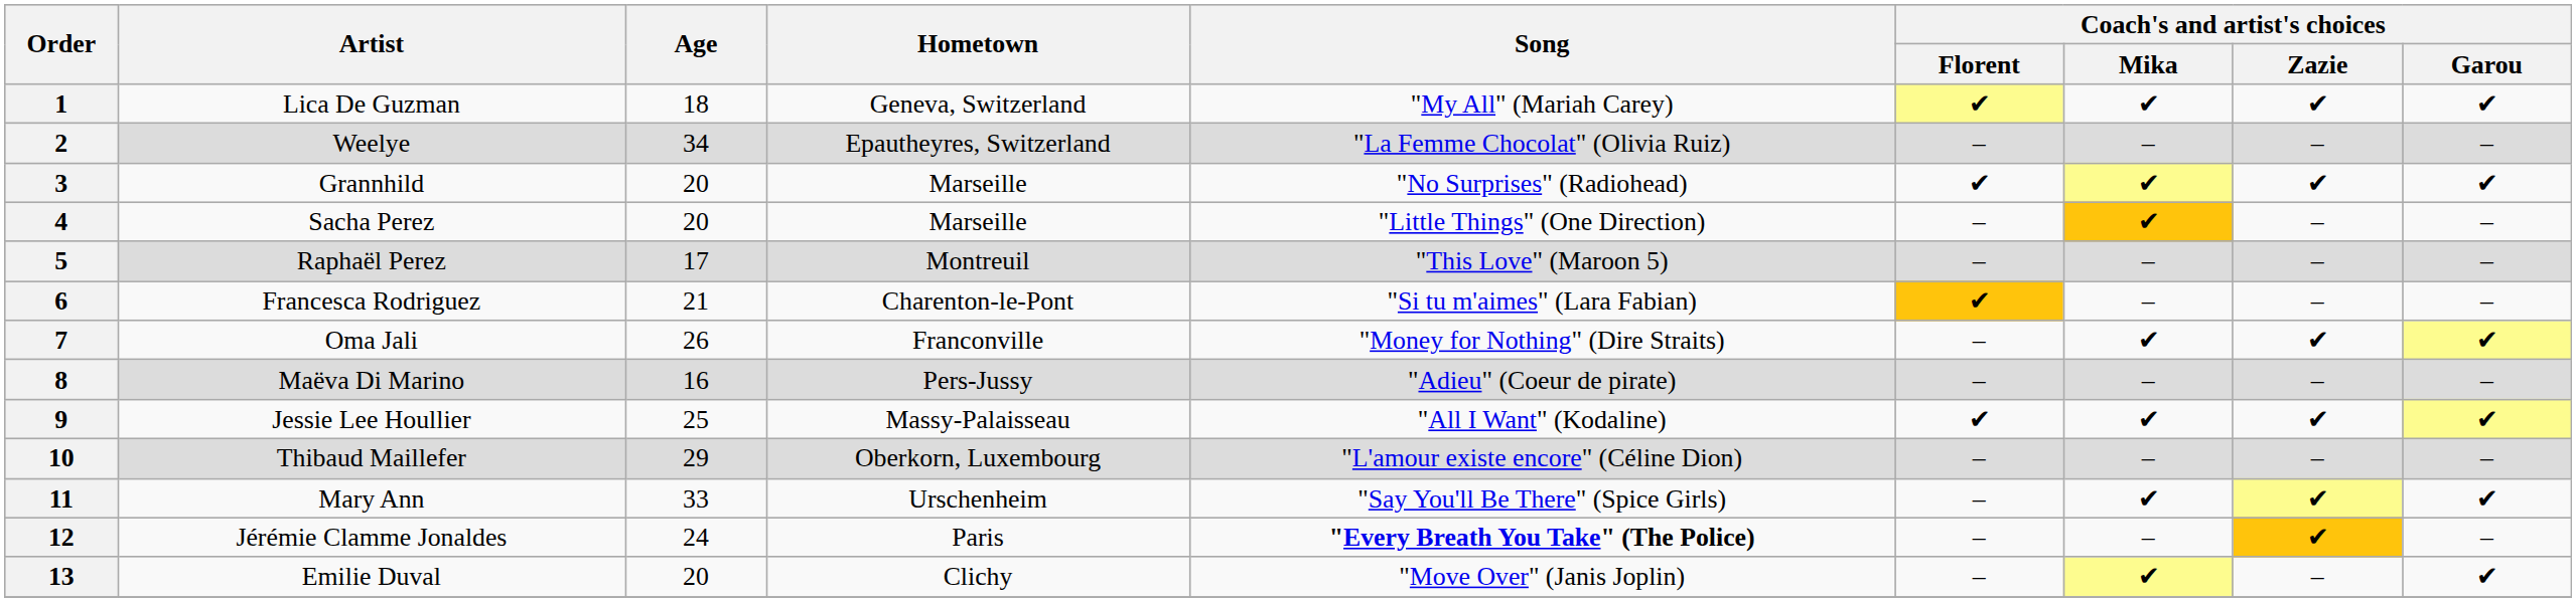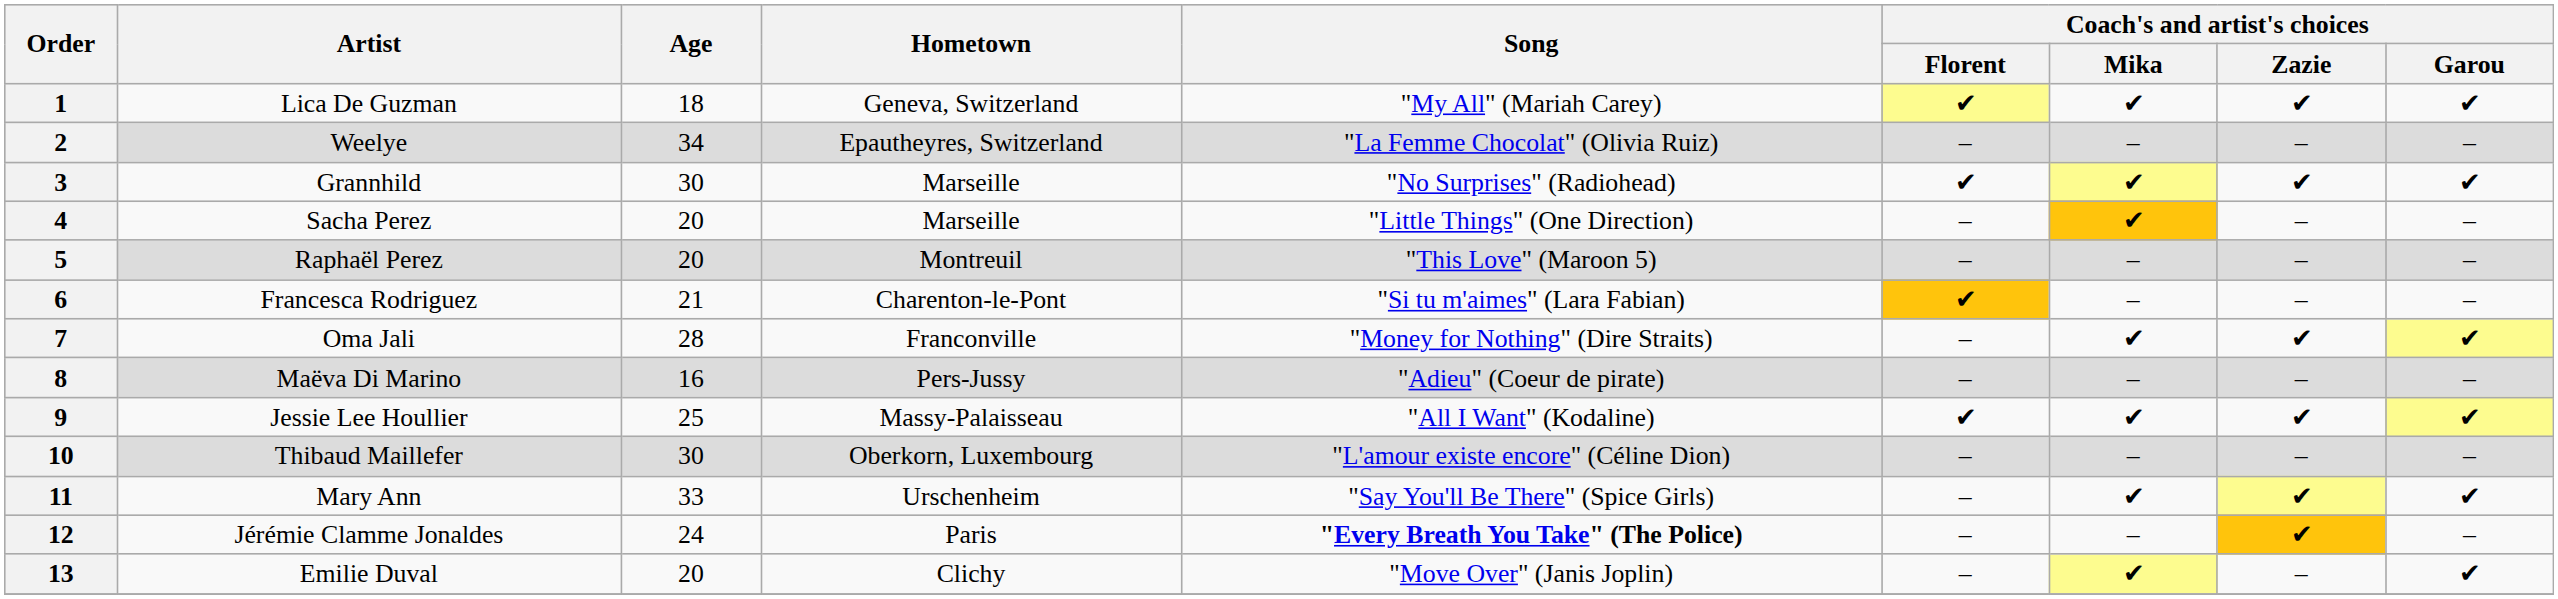3 | Age: 20 -> 30
5 | Age: 17 -> 20
7 | Age: 26 -> 28
10 | Age: 29 -> 30
